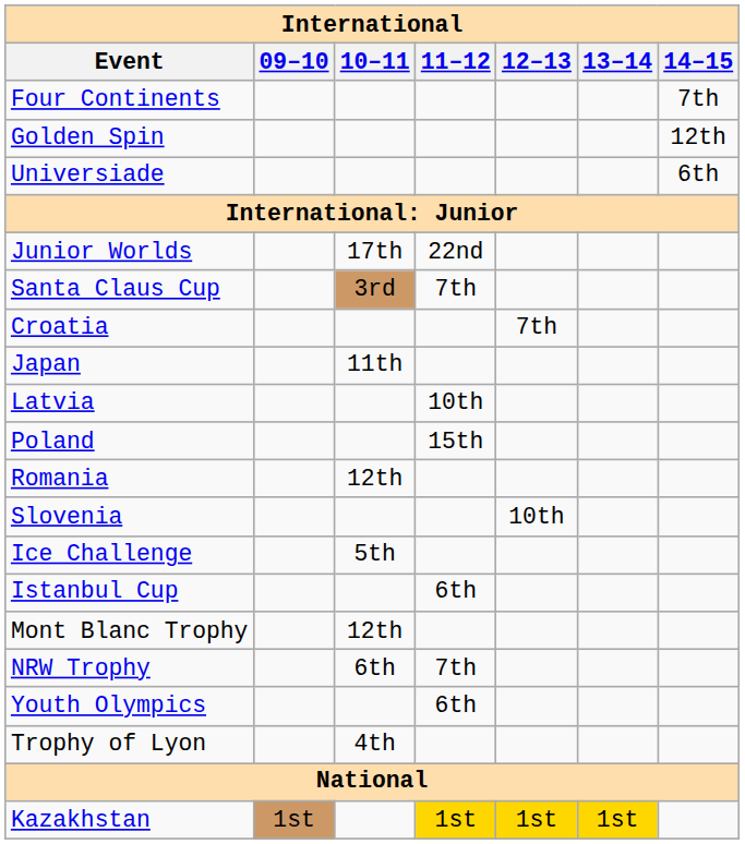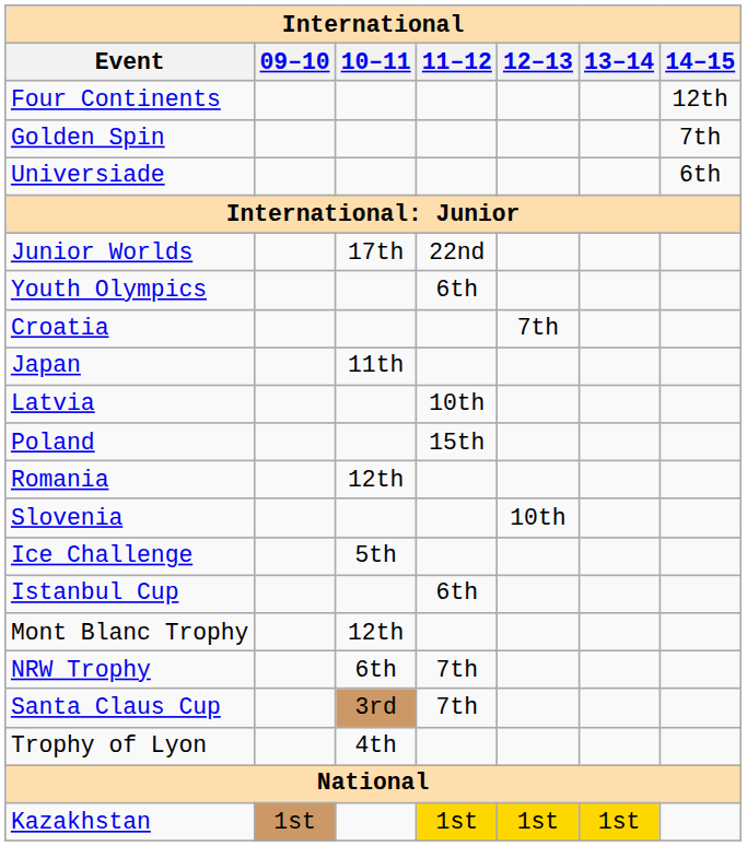Four Continents | 14–15: 7th -> 12th
Golden Spin | 14–15: 12th -> 7th
rows swapped: Youth Olympics <-> Santa Claus Cup
